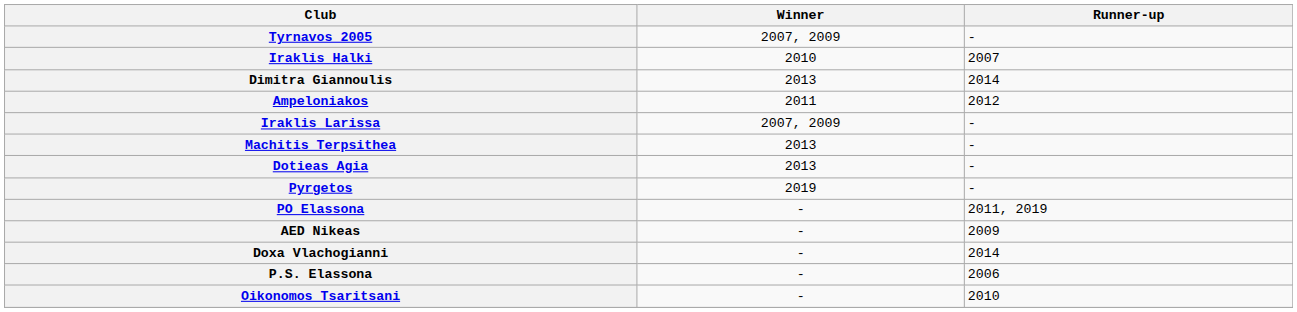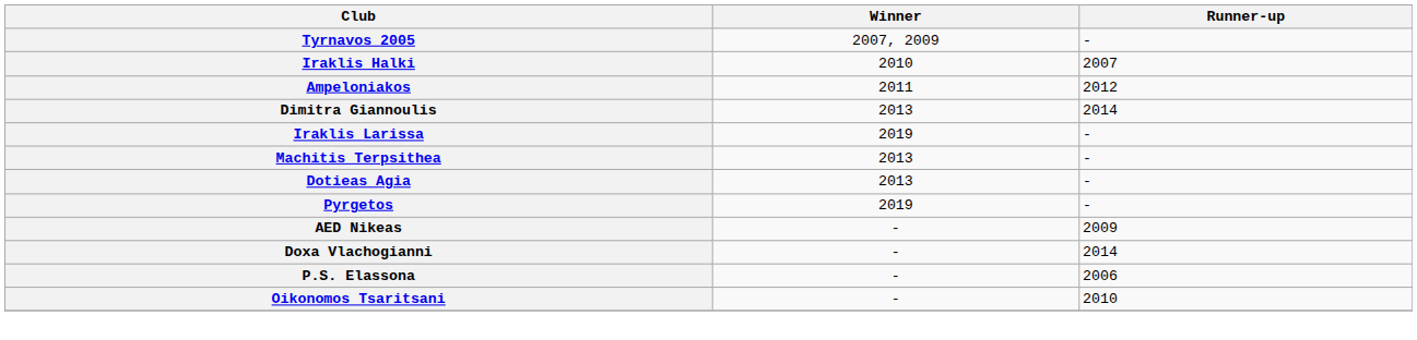rows swapped: Ampeloniakos <-> Dimitra Giannoulis
Iraklis Larissa | Winner: 2007, 2009 -> 2019
- row: PO Elassona | - | 2011, 2019
